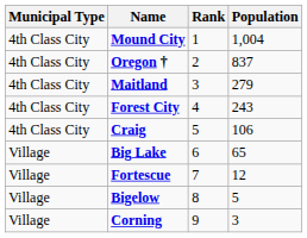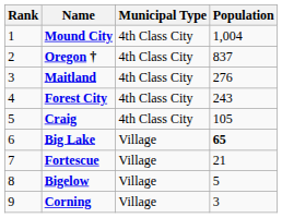columns swapped: Rank <-> Municipal Type
Maitland | Population: 279 -> 276
Craig | Population: 106 -> 105
Big Lake | Population: normal -> bold
Fortescue | Population: 12 -> 21
